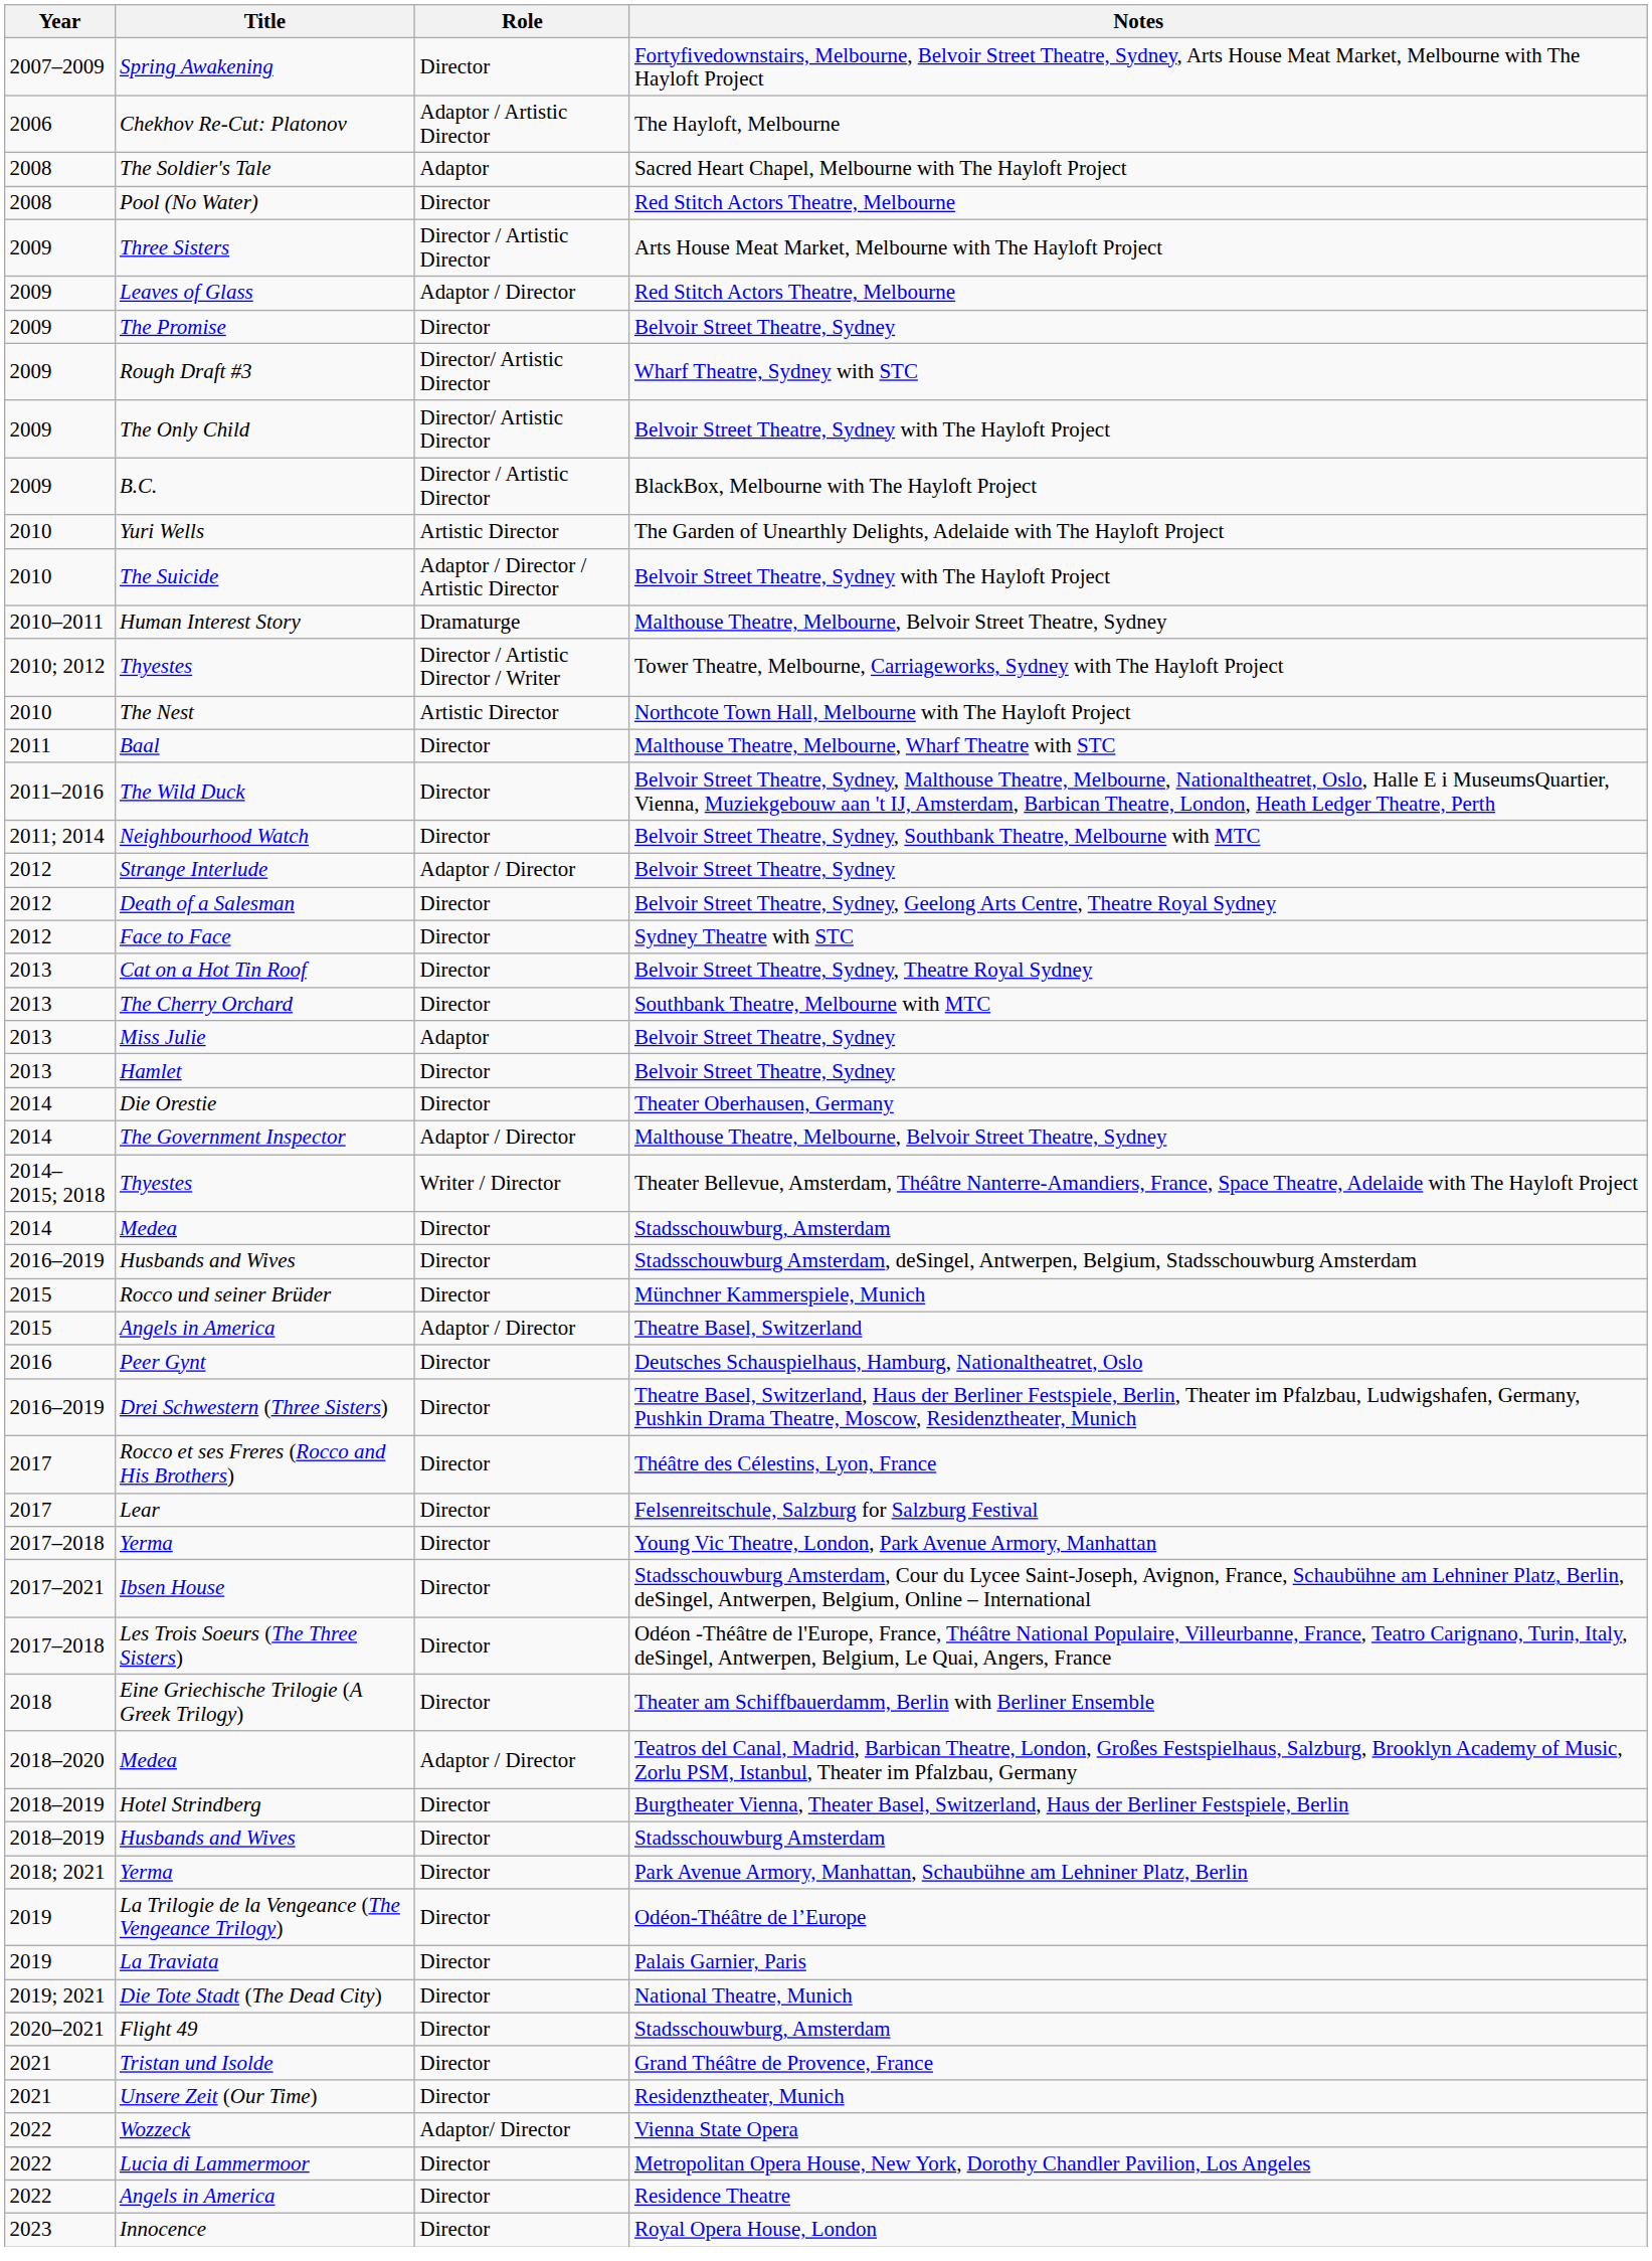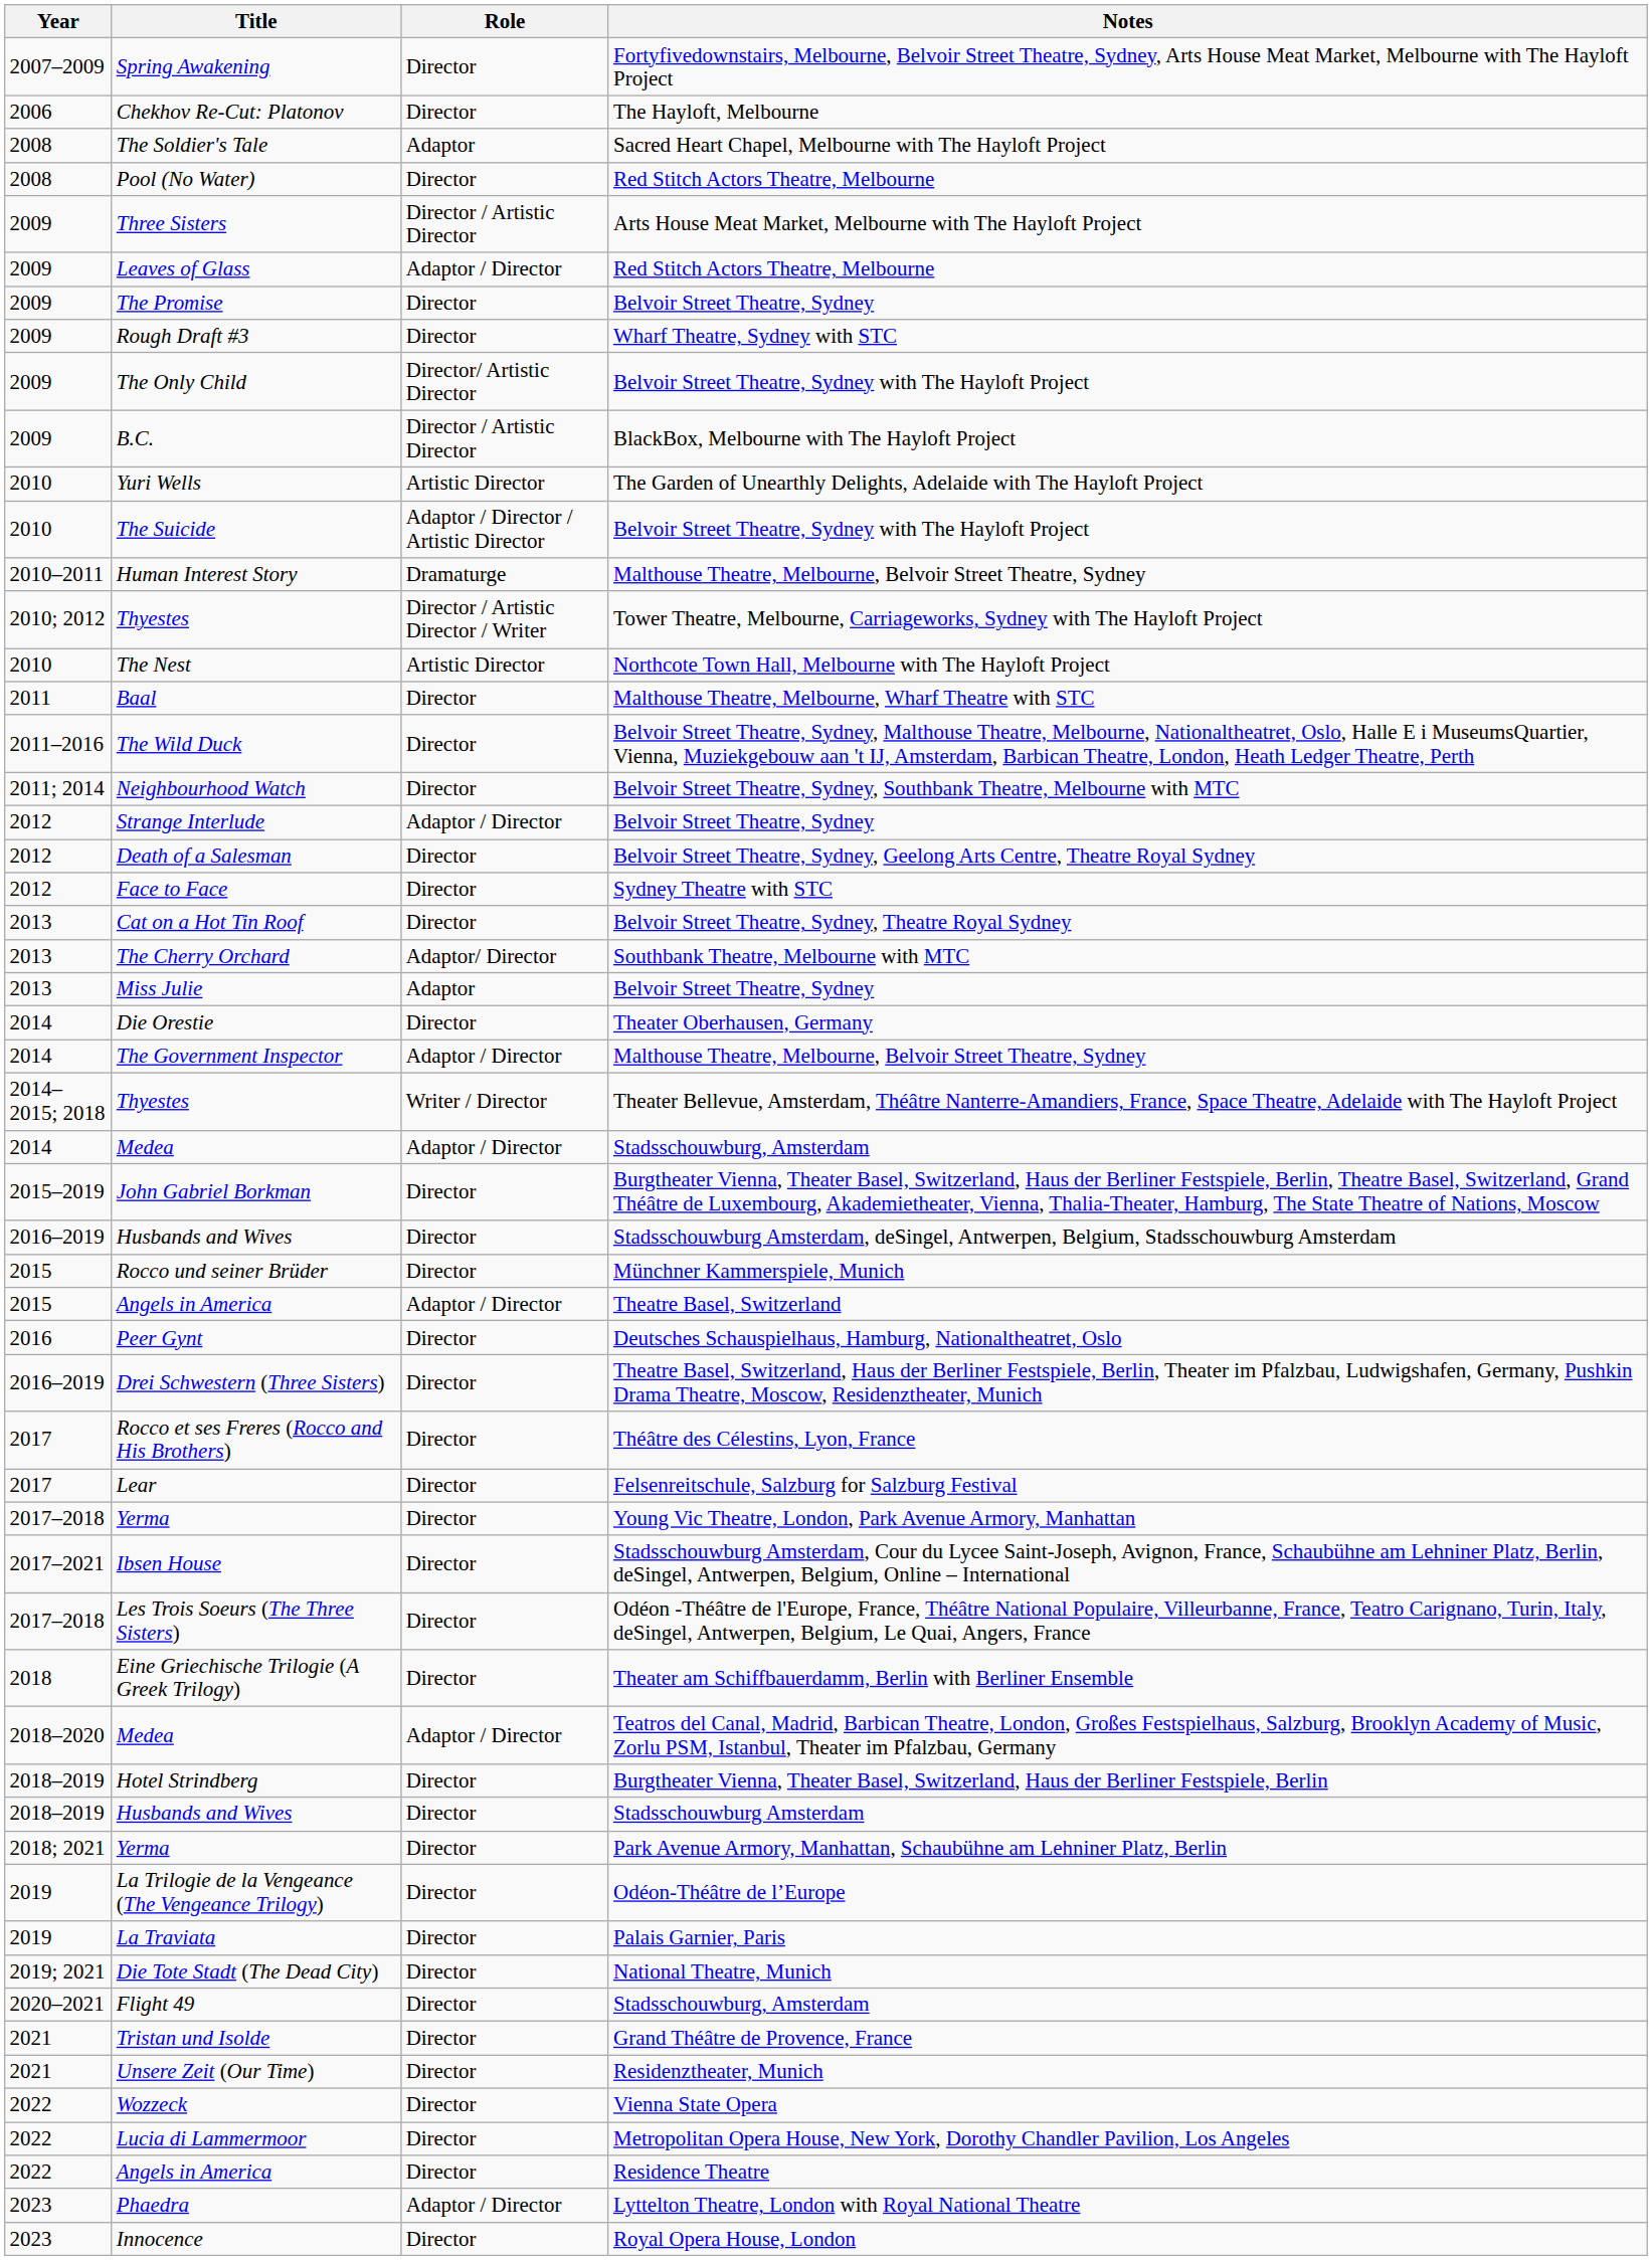Chekhov Re-Cut: Platonov | Role: Adaptor / Artistic Director -> Director
Rough Draft #3 | Role: Director/ Artistic Director -> Director
The Cherry Orchard | Role: Director -> Adaptor/ Director
- row: 2013 | Hamlet | Director | Belvoir Street Theatre, Sydney
Medea / Stadsschouwburg, Amsterdam | Role: Director -> Adaptor / Director
+ row: 2015–2019 | John Gabriel Borkman | Director | Burgtheater Vienna, Theater Basel, Switzerland, Haus der Berliner Festspiele, Berlin, Theatre Basel, Switzerland, Grand Théâtre de Luxembourg, Akademietheater, Vienna, Thalia-Theater, Hamburg, The State Theatre of Nations, Moscow
Wozzeck | Role: Adaptor/ Director -> Director
+ row: 2023 | Phaedra | Adaptor / Director | Lyttelton Theatre, London with Royal National Theatre
